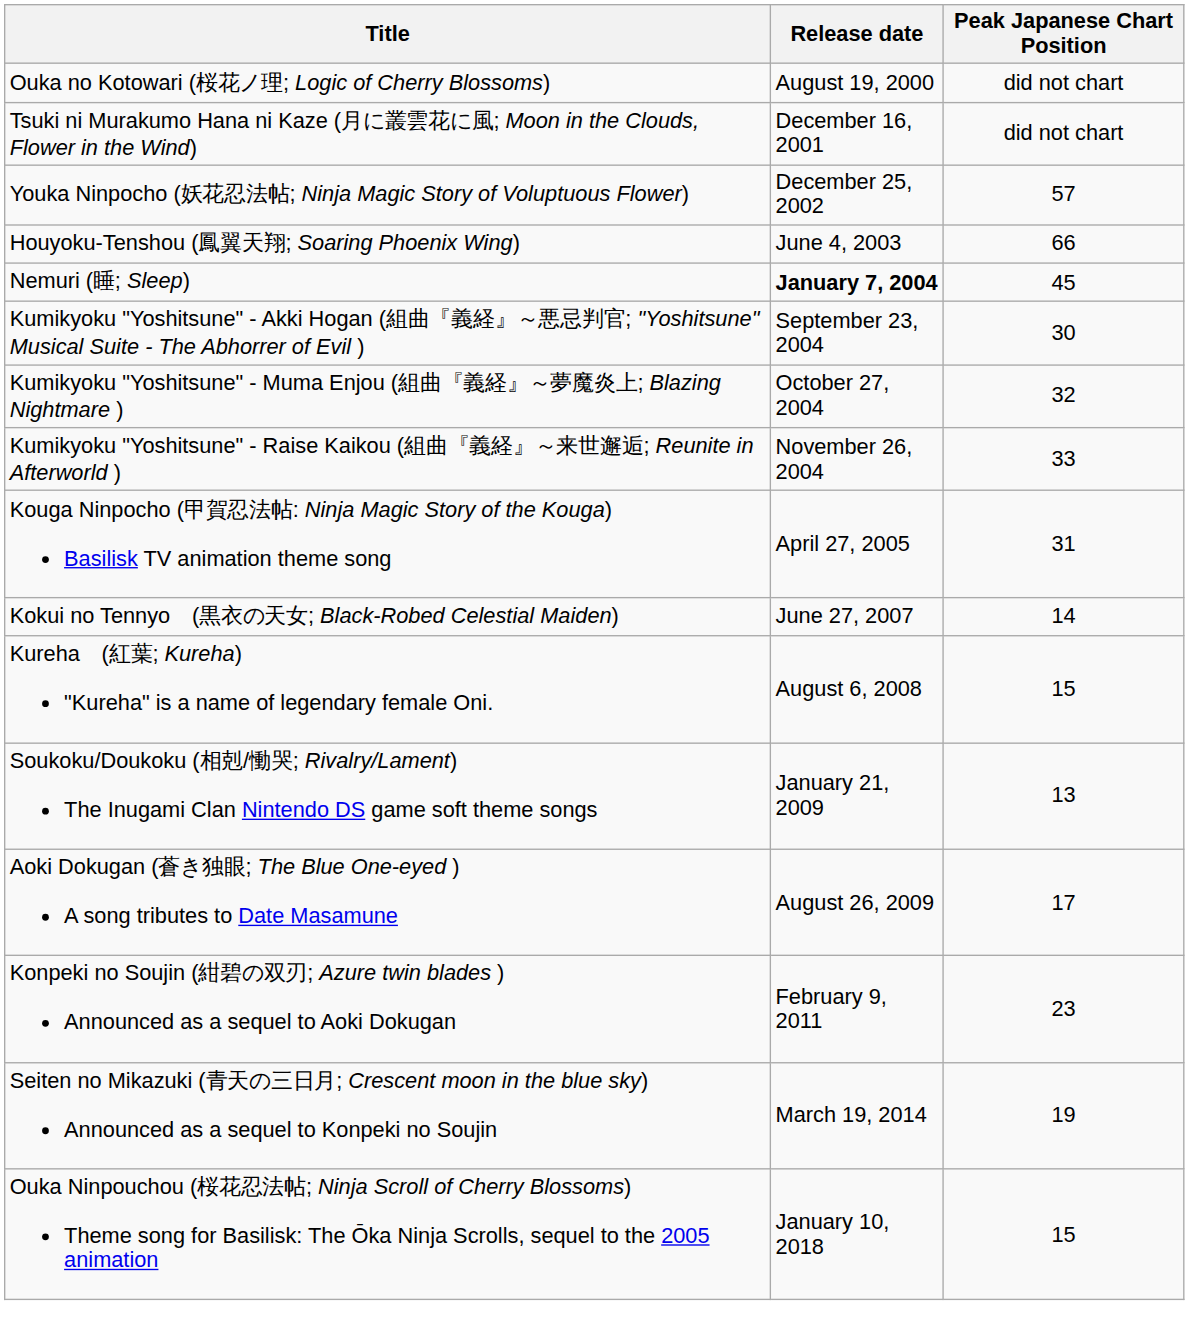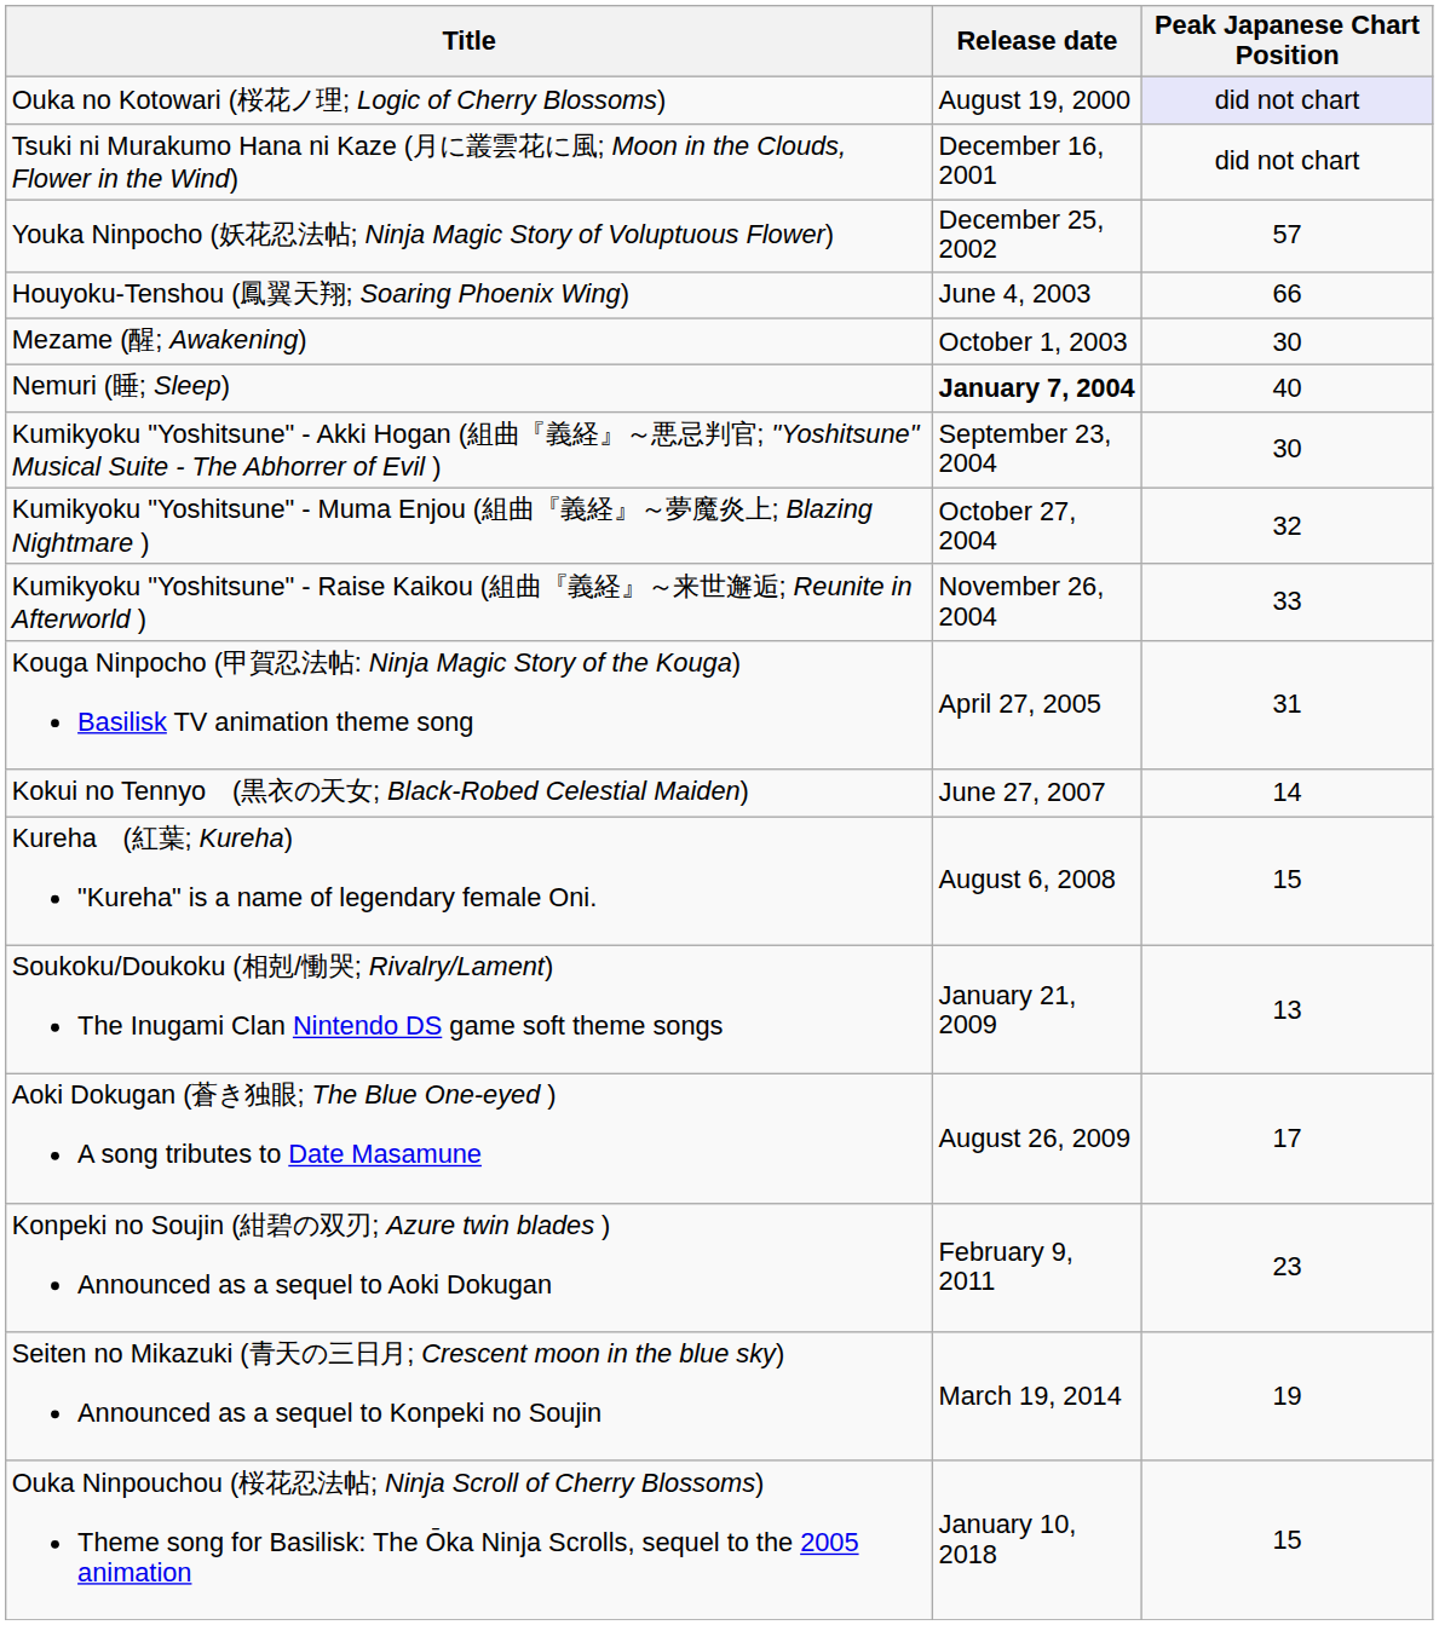Ouka no Kotowari (桜花ノ理; Logic of Cherry Blossoms) | Peak Japanese Chart Position: no background -> lavender background
+ row: Mezame (醒; Awakening) | October 1, 2003 | 30
Nemuri (睡; Sleep) | Peak Japanese Chart Position: 45 -> 40
